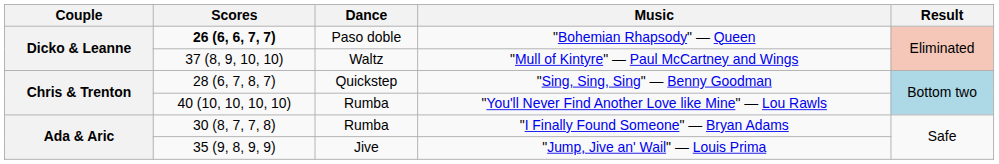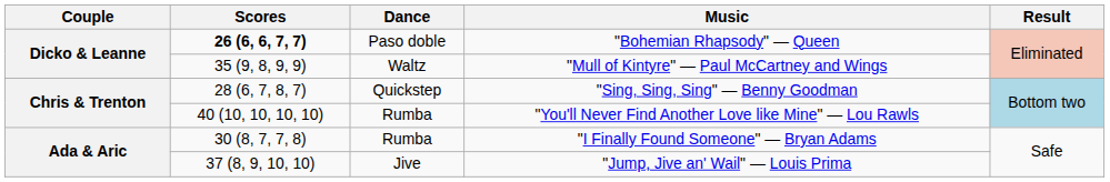"Mull of Kintyre" — Paul McCartney and Wings | Scores: 37 (8, 9, 10, 10) -> 35 (9, 8, 9, 9)
"Jump, Jive an' Wail" — Louis Prima | Scores: 35 (9, 8, 9, 9) -> 37 (8, 9, 10, 10)
